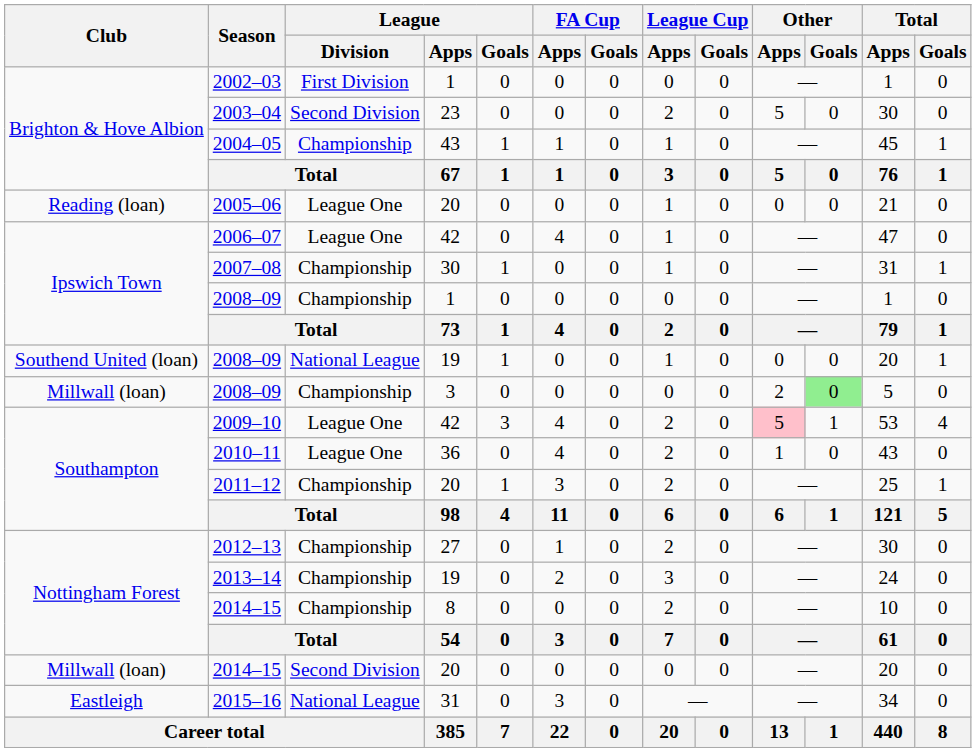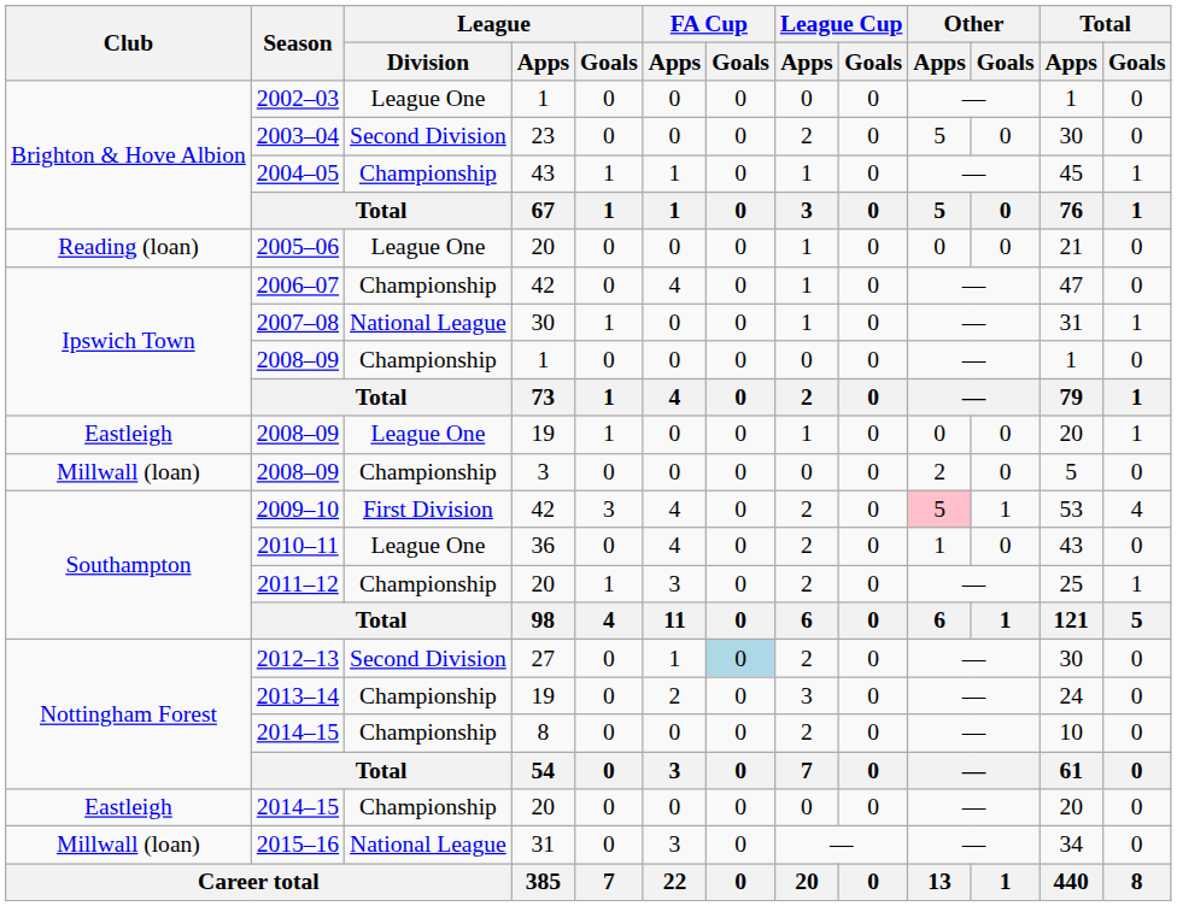2002–03 | League / Division: First Division -> League One
2006–07 | League / Division: League One -> Championship
2007–08 | League / Division: Championship -> National League
2008–09 / 19 | Club: Southend United (loan) -> Eastleigh
2008–09 / 19 | League / Division: National League -> League One
2008–09 / 3 | Other / Goals: lightgreen background -> no background
2009–10 | League / Division: League One -> First Division
2012–13 | League / Division: Championship -> Second Division
2012–13 | FA Cup / Goals: no background -> lightblue background
2014–15 / 20 | Club: Millwall (loan) -> Eastleigh
2014–15 / 20 | League / Division: Second Division -> Championship
2015–16 | Club: Eastleigh -> Millwall (loan)
